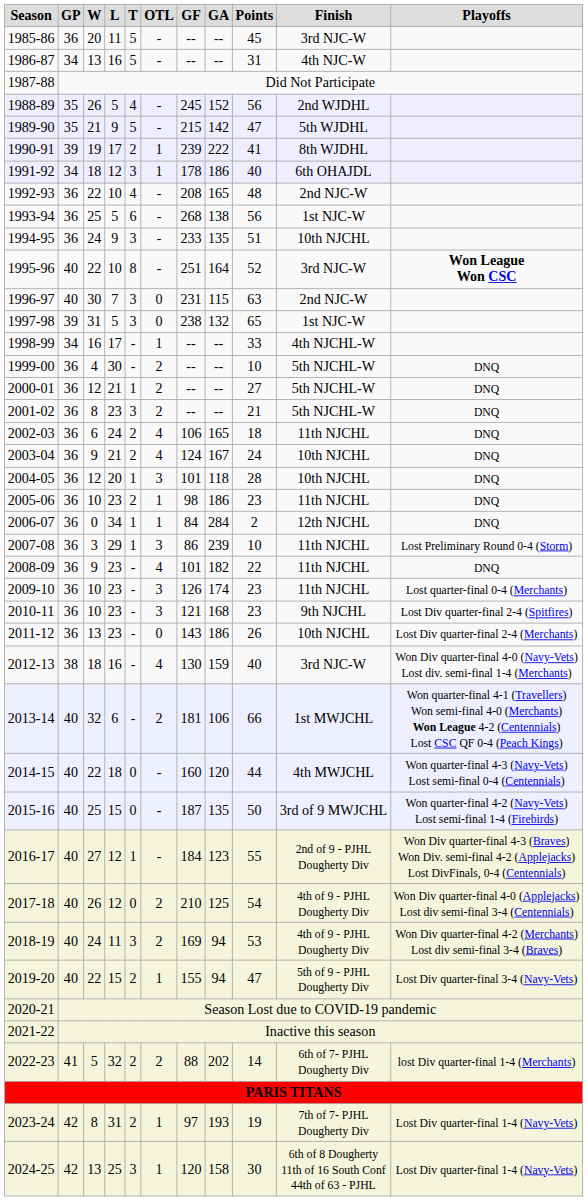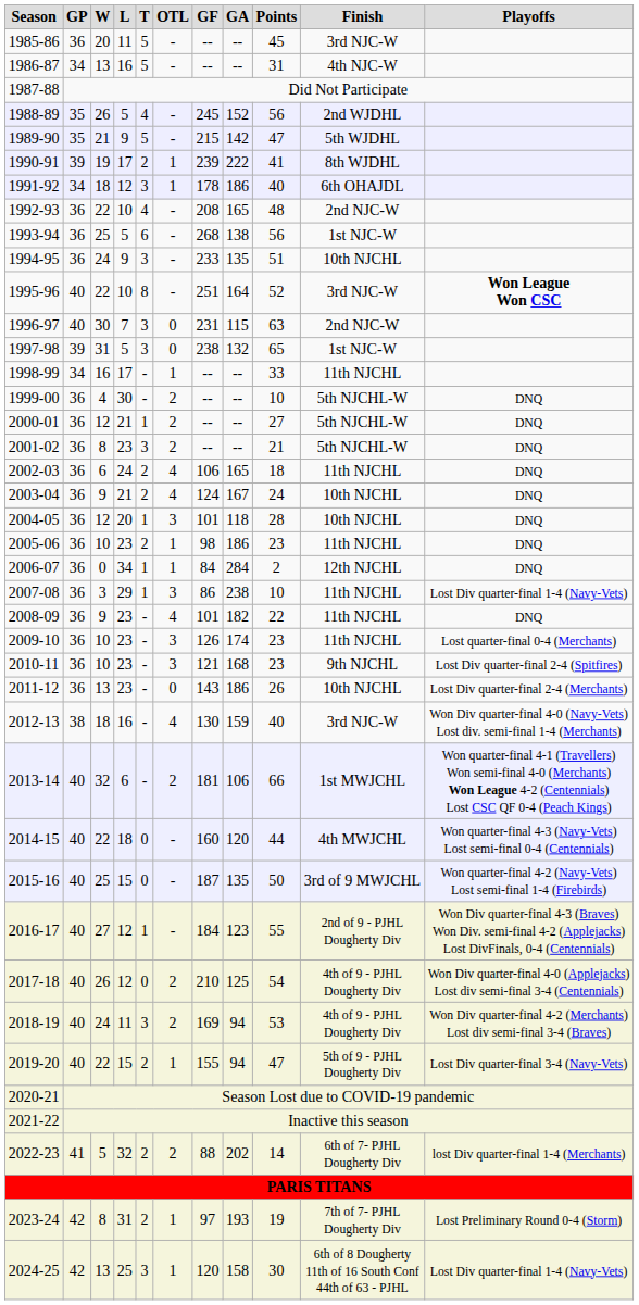1998-99 | Finish: 4th NJCHL-W -> 11th NJCHL
2007-08 | GA: 239 -> 238
2007-08 | Playoffs: Lost Preliminary Round 0-4 (Storm) -> Lost Div quarter-final 1-4 (Navy-Vets)
2023-24 | Playoffs: Lost Div quarter-final 1-4 (Navy-Vets) -> Lost Preliminary Round 0-4 (Storm)
